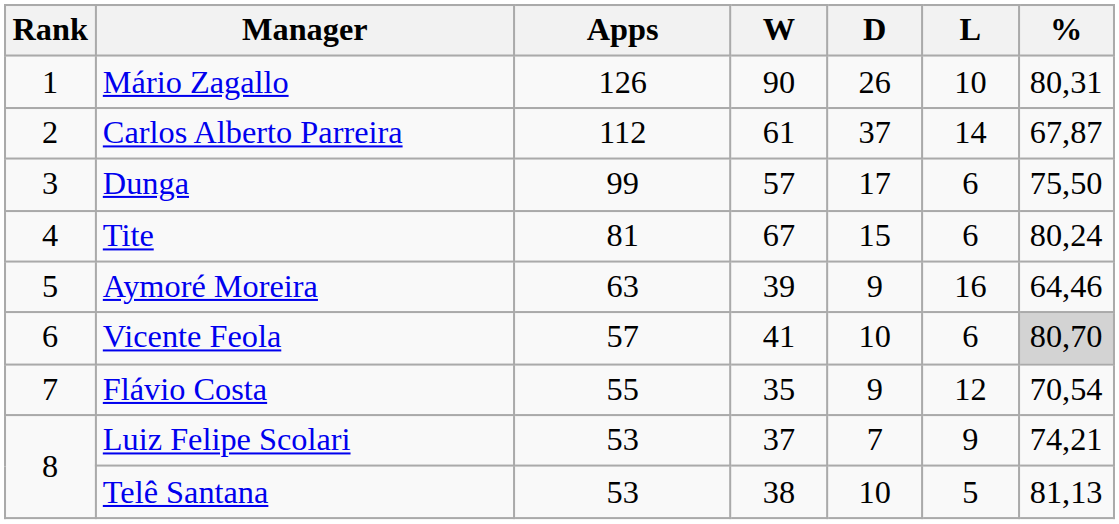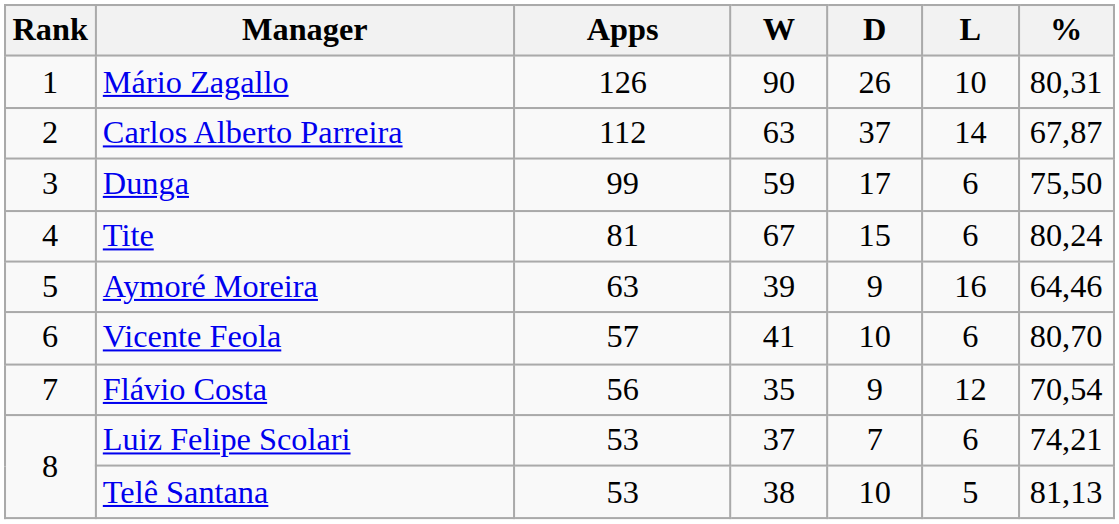Carlos Alberto Parreira | W: 61 -> 63
Dunga | W: 57 -> 59
Vicente Feola | %: lightgrey background -> no background
Flávio Costa | Apps: 55 -> 56
Luiz Felipe Scolari | L: 9 -> 6
